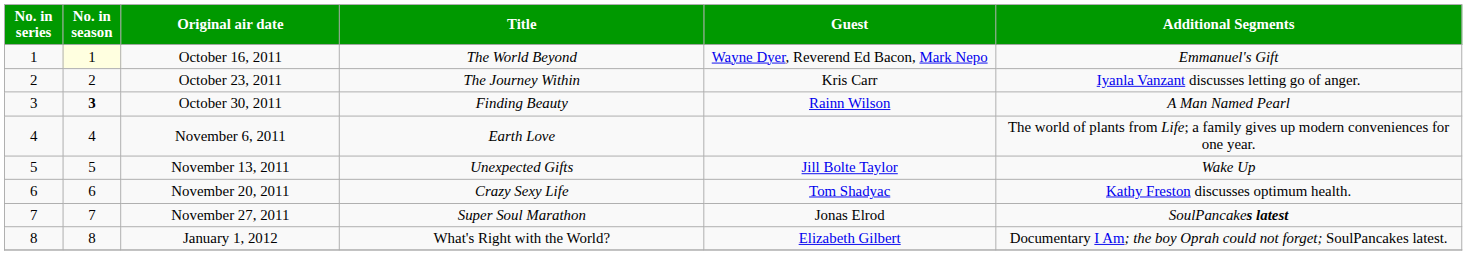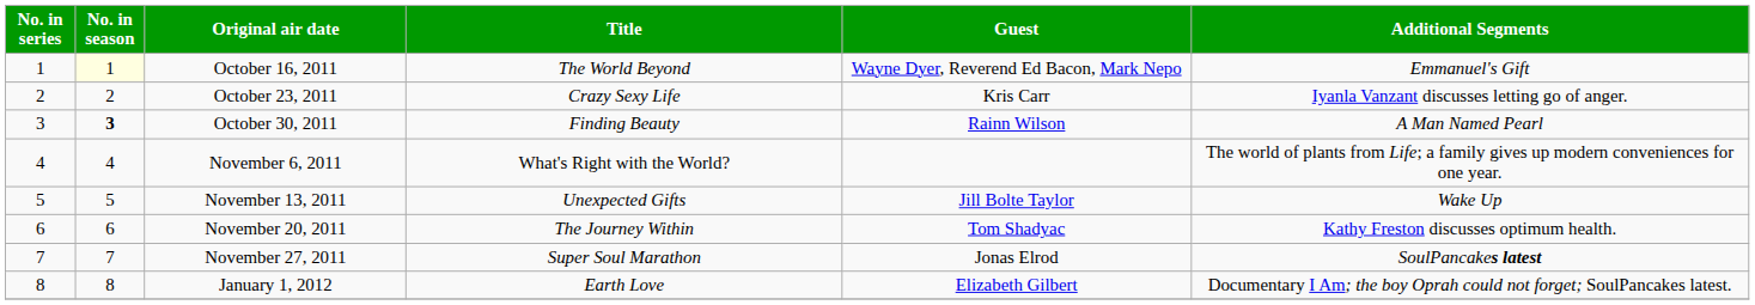October 23, 2011 | Title: The Journey Within -> Crazy Sexy Life
November 6, 2011 | Title: Earth Love -> What's Right with the World?
November 20, 2011 | Title: Crazy Sexy Life -> The Journey Within
January 1, 2012 | Title: What's Right with the World? -> Earth Love
